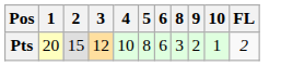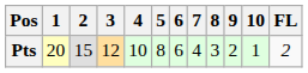+ column: 7 | 4
